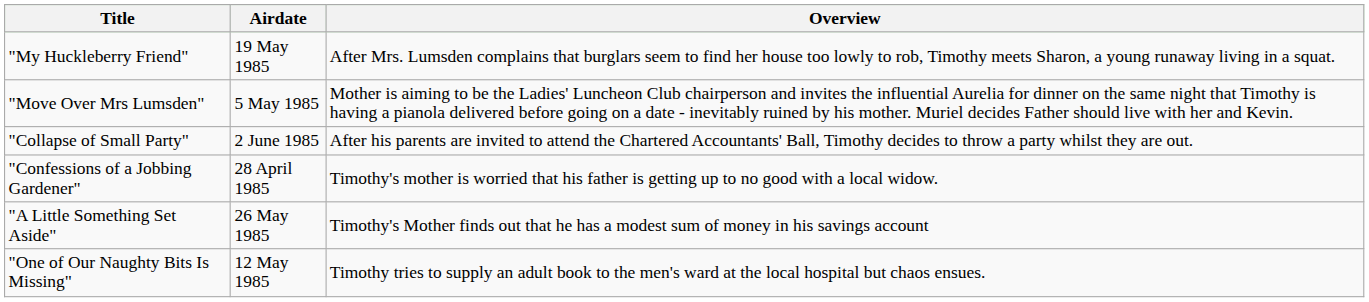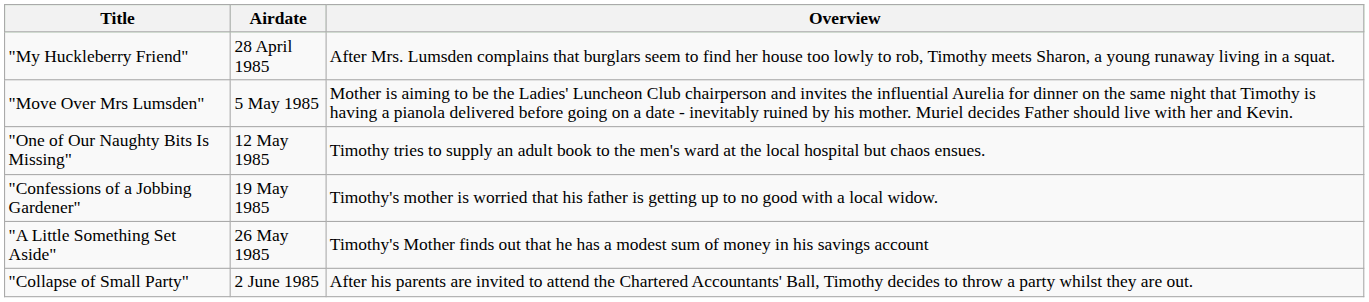"My Huckleberry Friend" | Airdate: 19 May 1985 -> 28 April 1985
rows swapped: "One of Our Naughty Bits Is Missing" <-> "Collapse of Small Party"
"Confessions of a Jobbing Gardener" | Airdate: 28 April 1985 -> 19 May 1985
